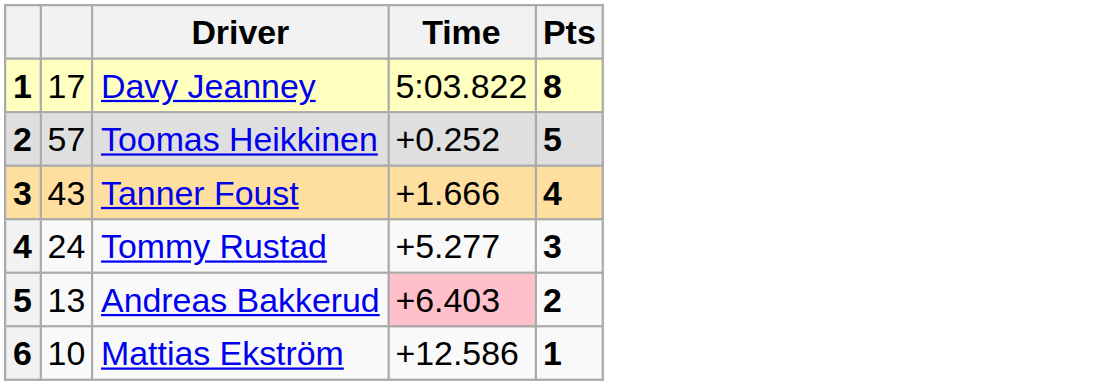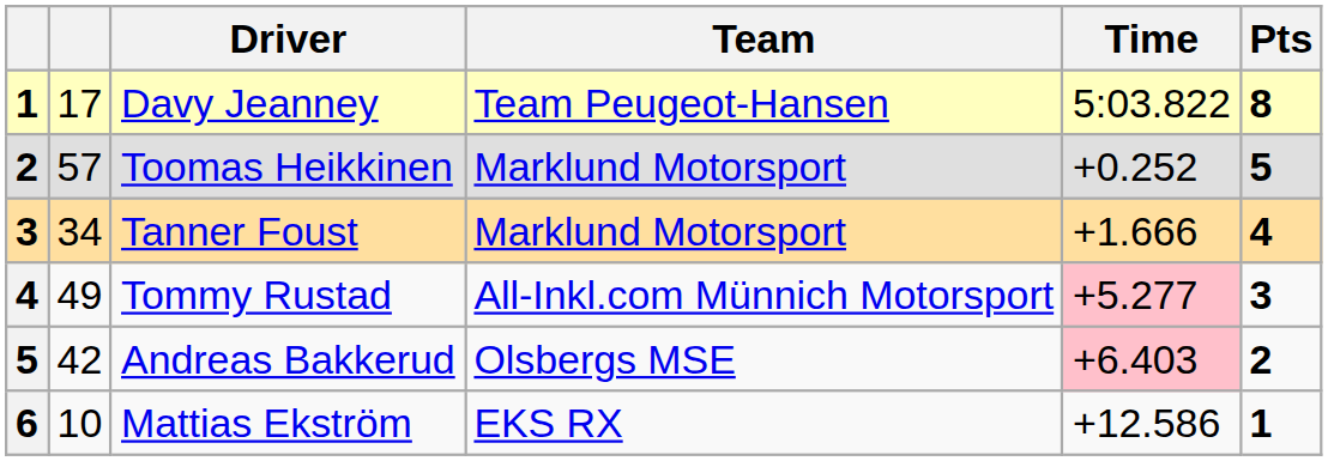+ column: Team | Team Peugeot-Hansen | Marklund Motorsport | Marklund Motorsport | All-Inkl.com Münnich Motorsport | Olsbergs MSE | EKS RX
Tanner Foust | column 2: 43 -> 34
Tommy Rustad | column 2: 24 -> 49
Tommy Rustad | Time: no background -> pink background
Andreas Bakkerud | column 2: 13 -> 42
